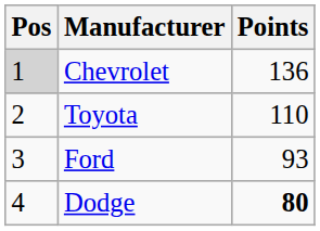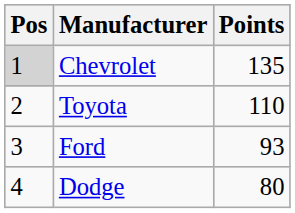Chevrolet | Points: 136 -> 135
Dodge | Points: bold -> normal
